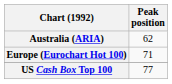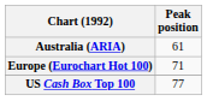Australia (ARIA) | Peak position: 62 -> 61
